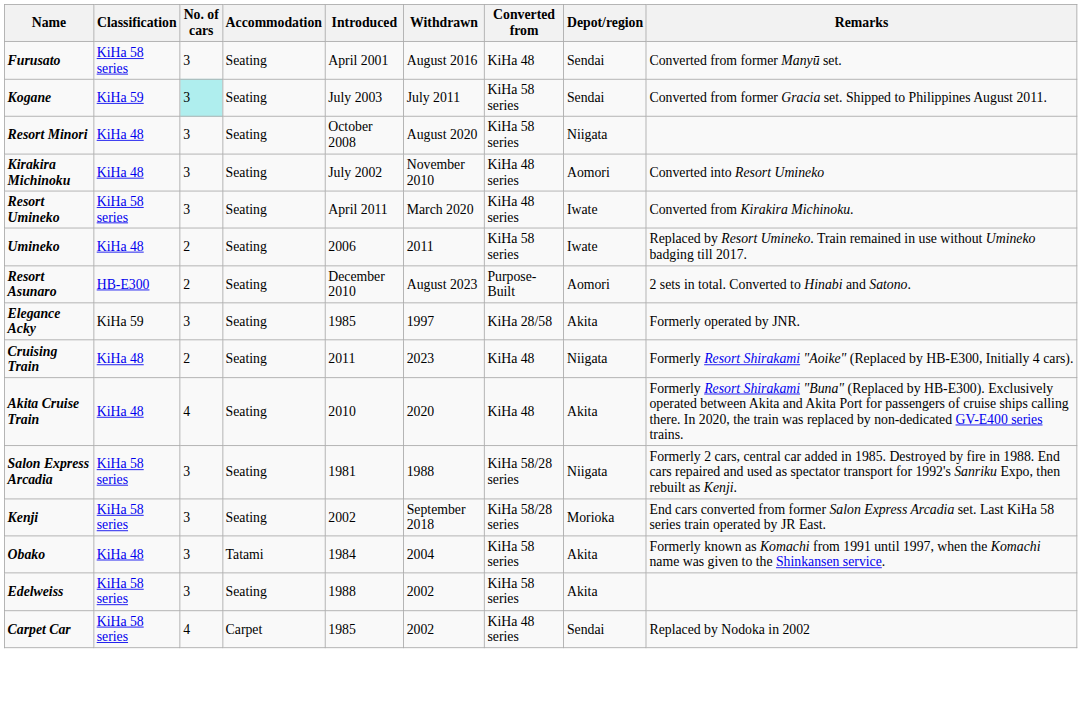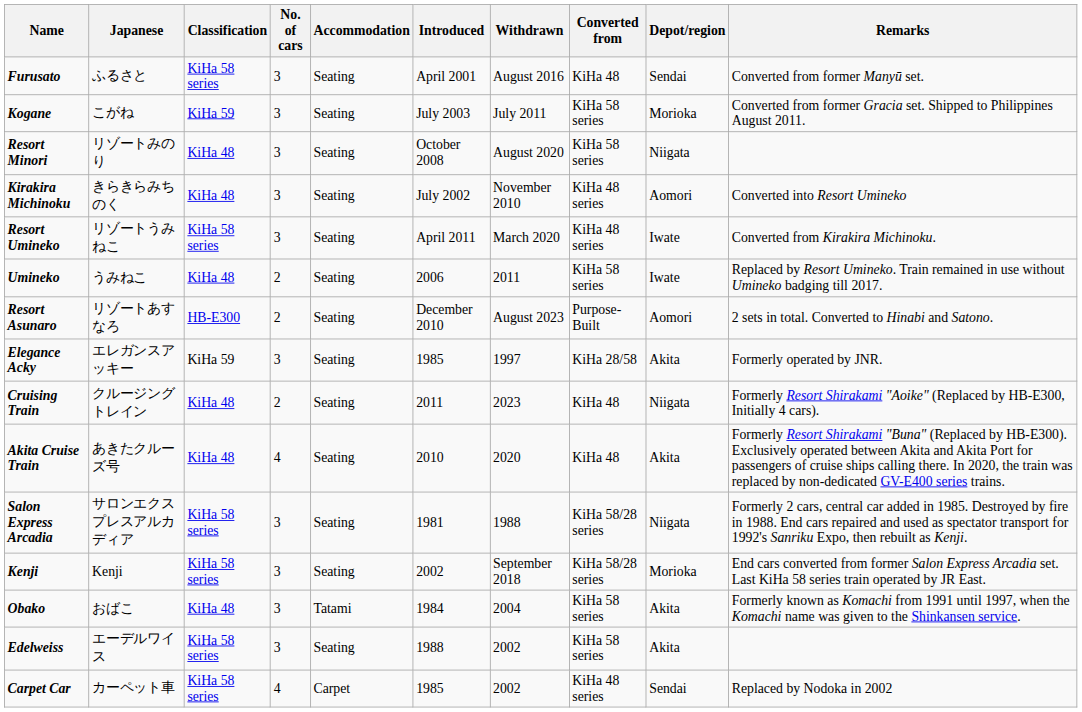+ column: Japanese | ふるさと | こがね | リゾートみのり | きらきらみちのく | リゾートうみねこ | うみねこ | リゾートあすなろ | エレガンスアッキー | クルージングトレイン | あきたクルーズ号 | サロンエクスプレスアルカディア | Kenji | おばこ | エーデルワイス | カーペット車
Kogane | No. of cars: paleturquoise background -> no background
Kogane | Depot/region: Sendai -> Morioka
